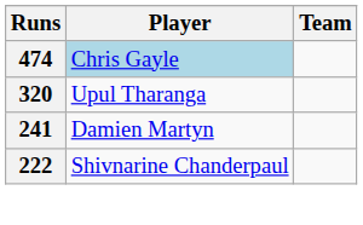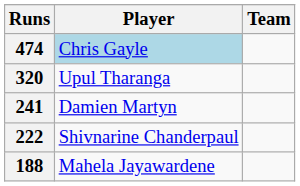+ row: 188 | Mahela Jayawardene
